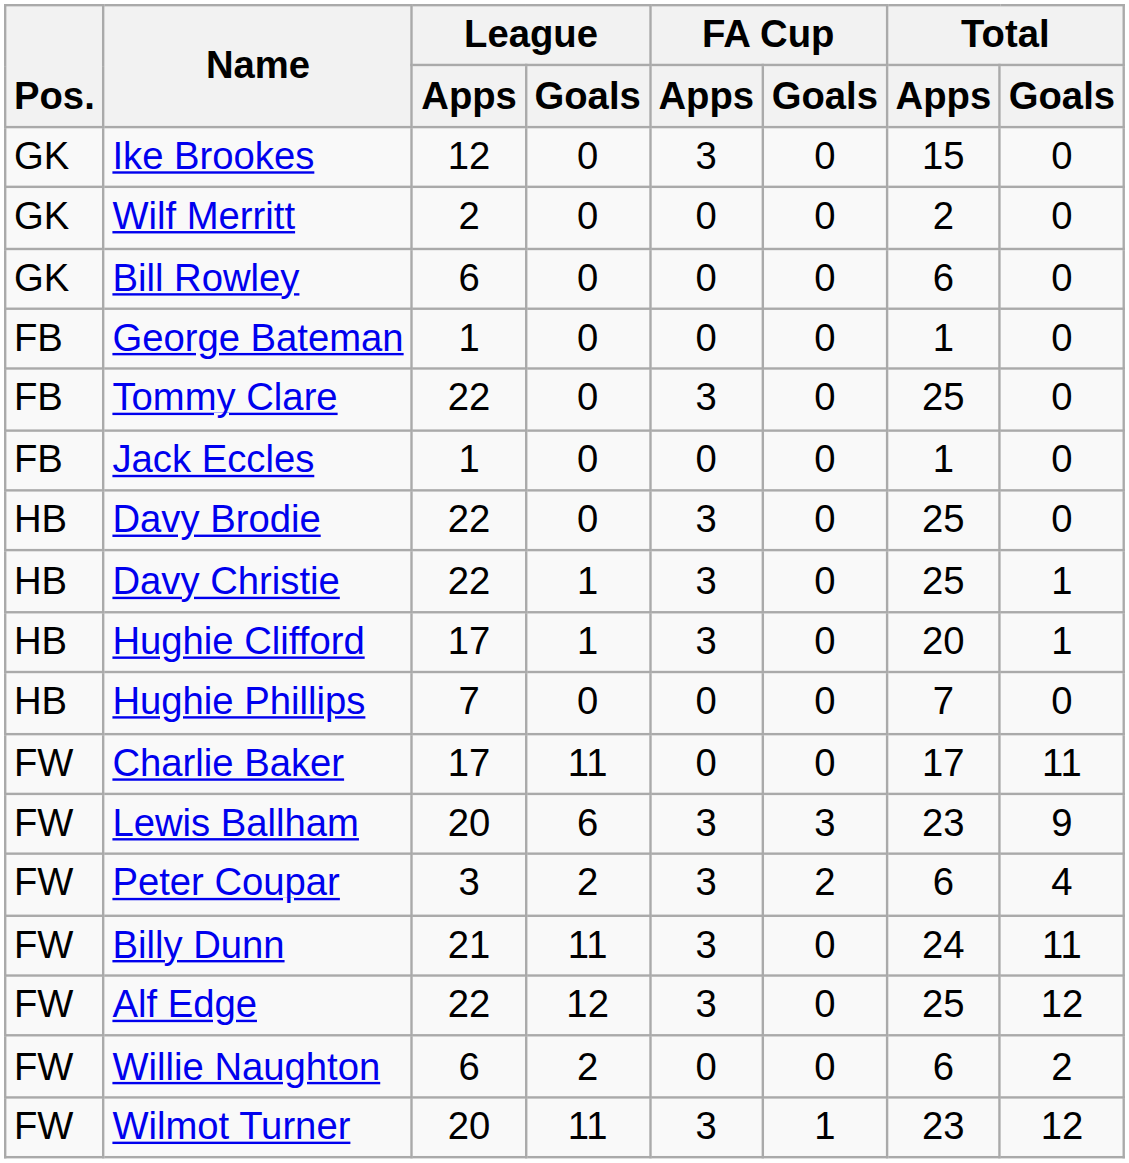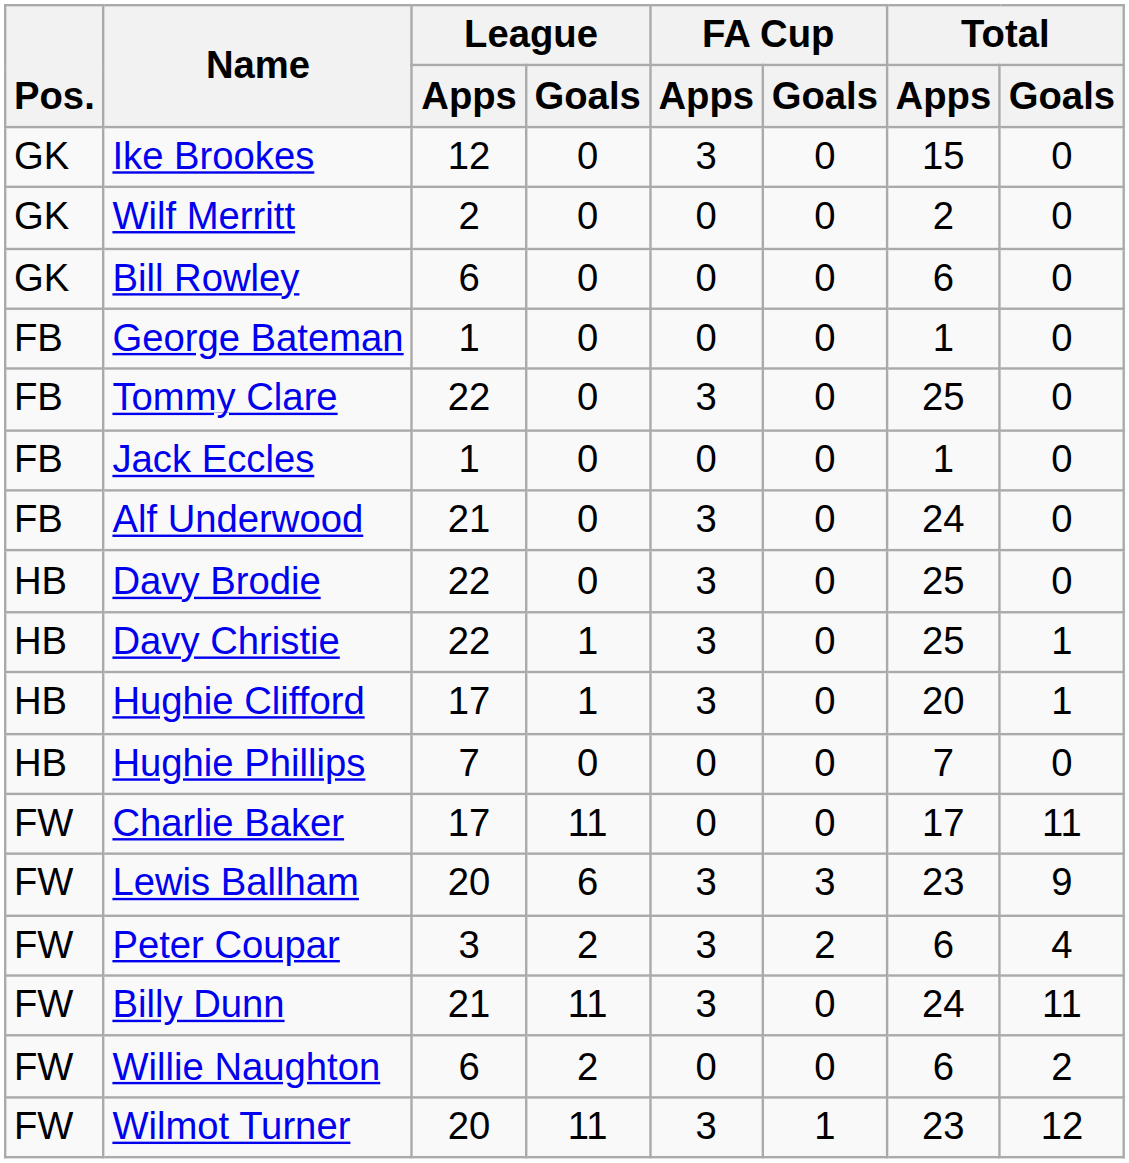+ row: FB | Alf Underwood | 21 | 0 | 3 | 0 | 24 | 0
- row: FW | Alf Edge | 22 | 12 | 3 | 0 | 25 | 12
